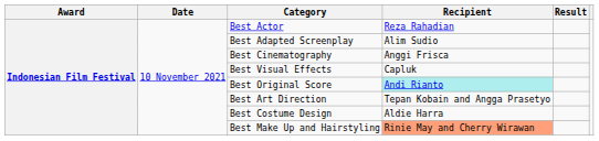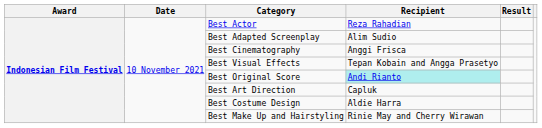Best Visual Effects | Recipient: Capluk -> Tepan Kobain and Angga Prasetyo
Best Art Direction | Recipient: Tepan Kobain and Angga Prasetyo -> Capluk
Best Make Up and Hairstyling | Recipient: lightsalmon background -> no background
